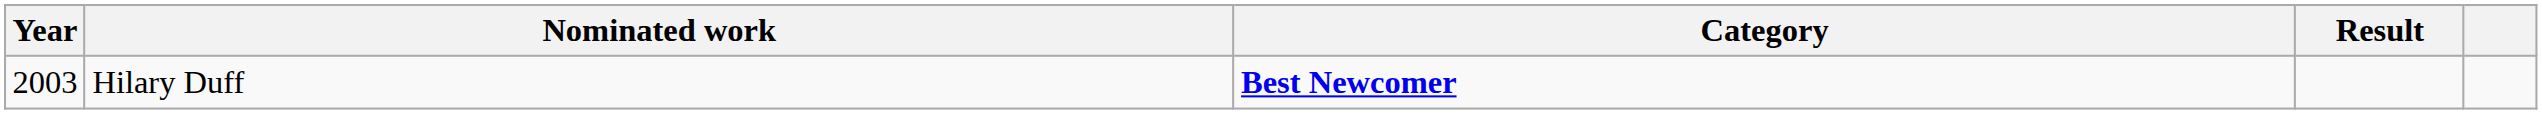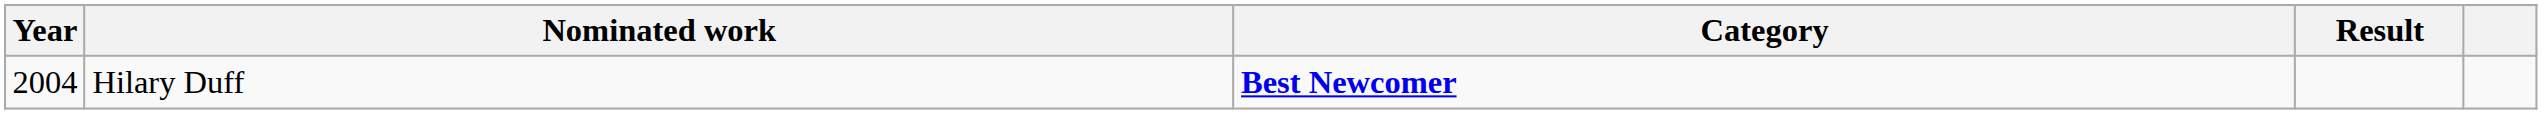Hilary Duff | Year: 2003 -> 2004
